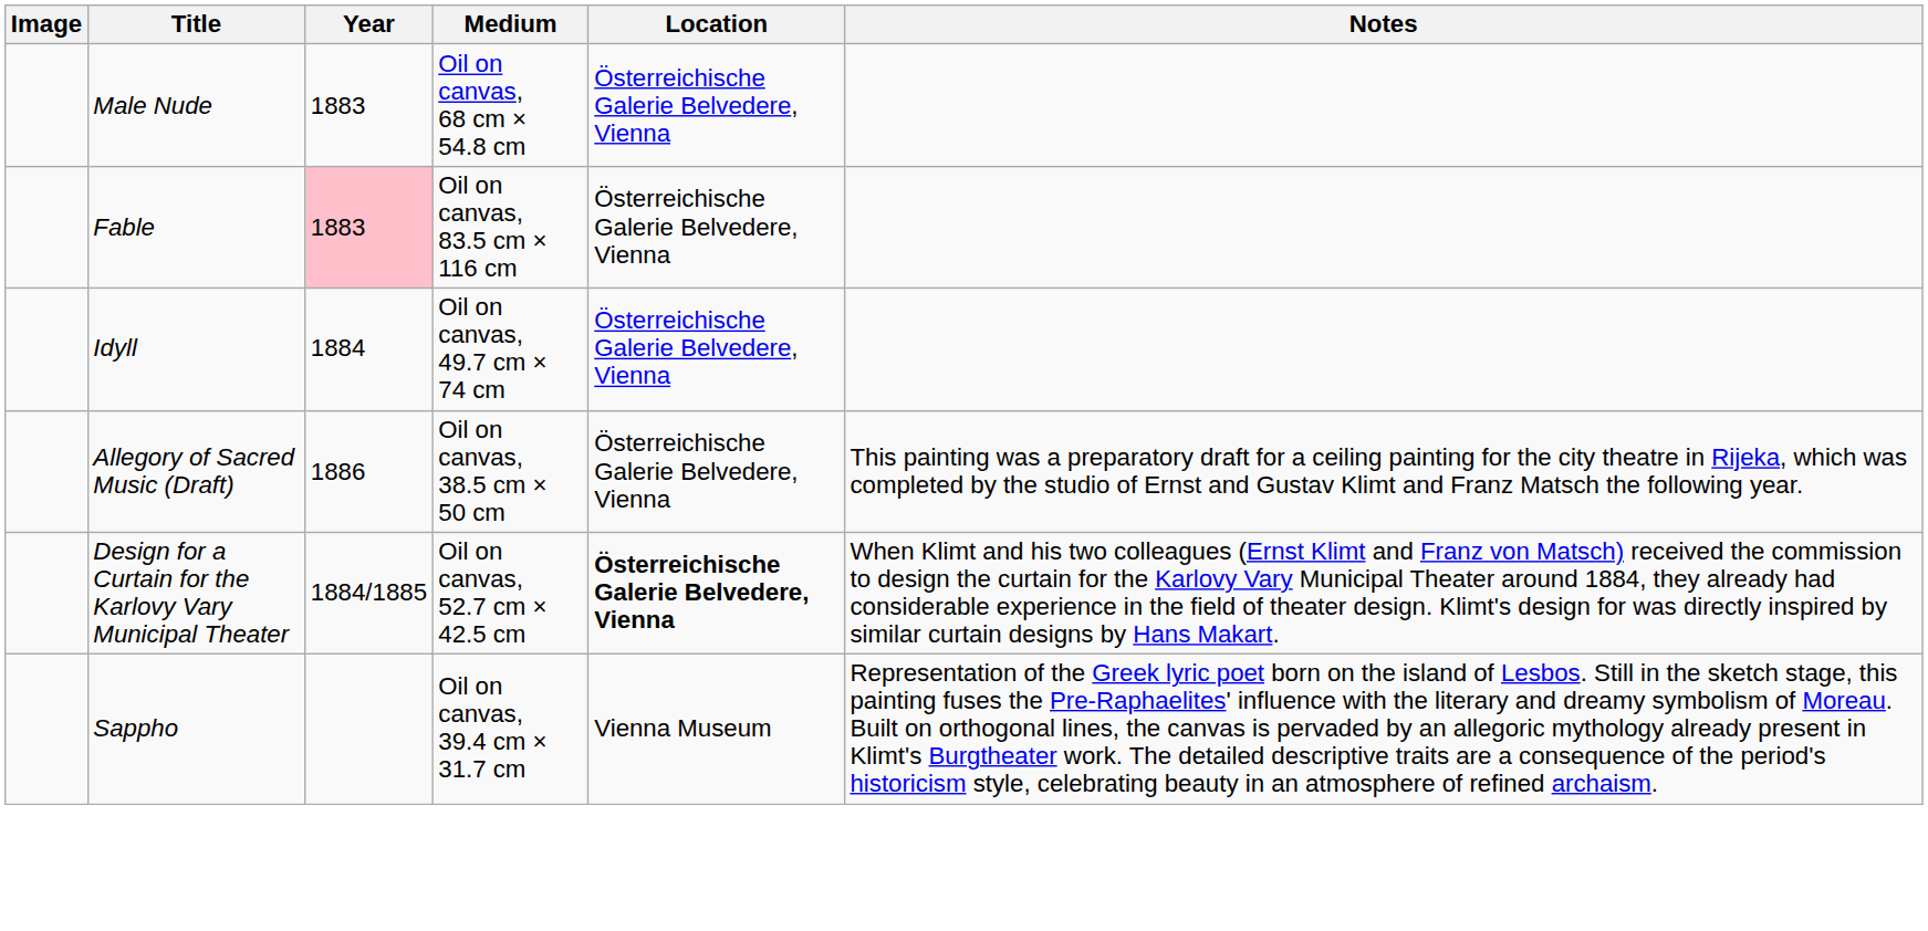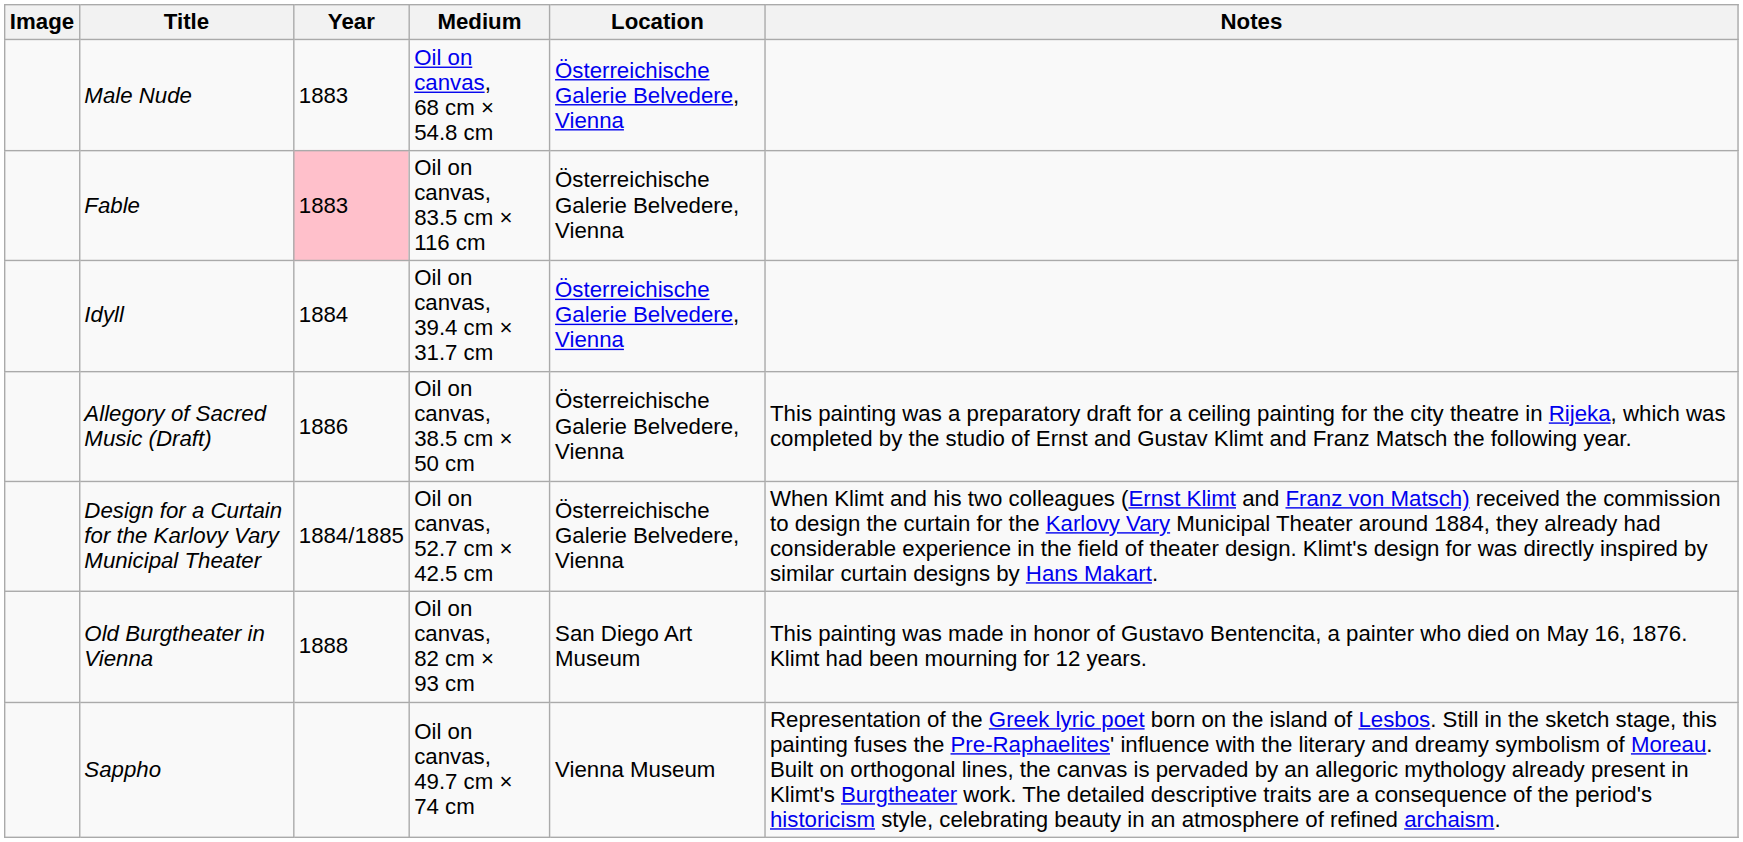Idyll | Medium: Oil on canvas, 49.7 cm × 74 cm -> Oil on canvas, 39.4 cm × 31.7 cm
Design for a Curtain for the Karlovy Vary Municipal Theater | Location: bold -> normal
+ row: Old Burgtheater in Vienna | 1888 | Oil on canvas, 82 cm × 93 cm | San Diego Art Museum | This painting was made in honor of Gustavo Bentencita, a painter who died on May 16, 1876. Klimt had been mourning for 12 years.
Sappho | Medium: Oil on canvas, 39.4 cm × 31.7 cm -> Oil on canvas, 49.7 cm × 74 cm
